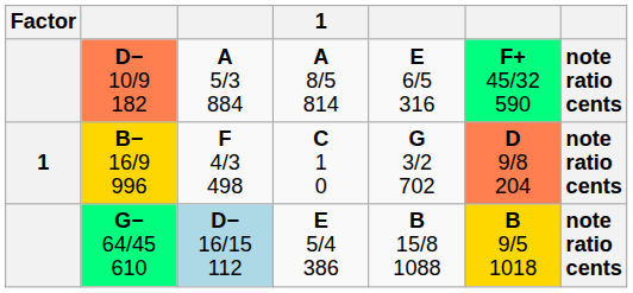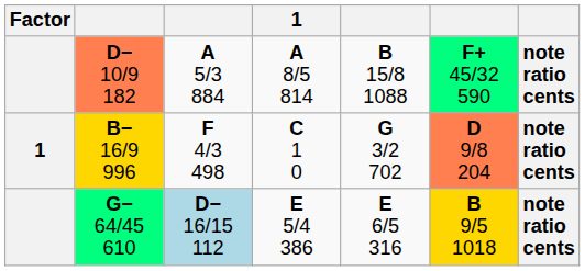D− 10/9 182 | column 5: E 6/5 316 -> B 15/8 1088
G− 64/45 610 | column 5: B 15/8 1088 -> E 6/5 316
